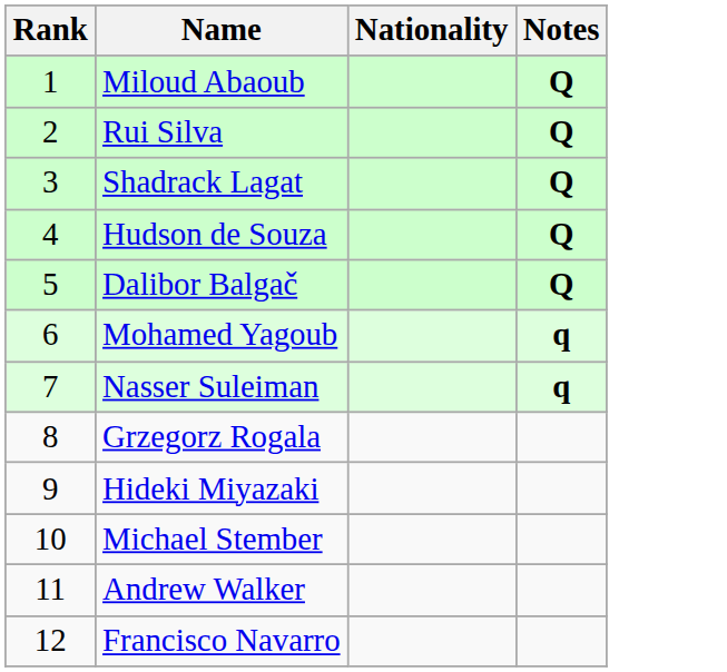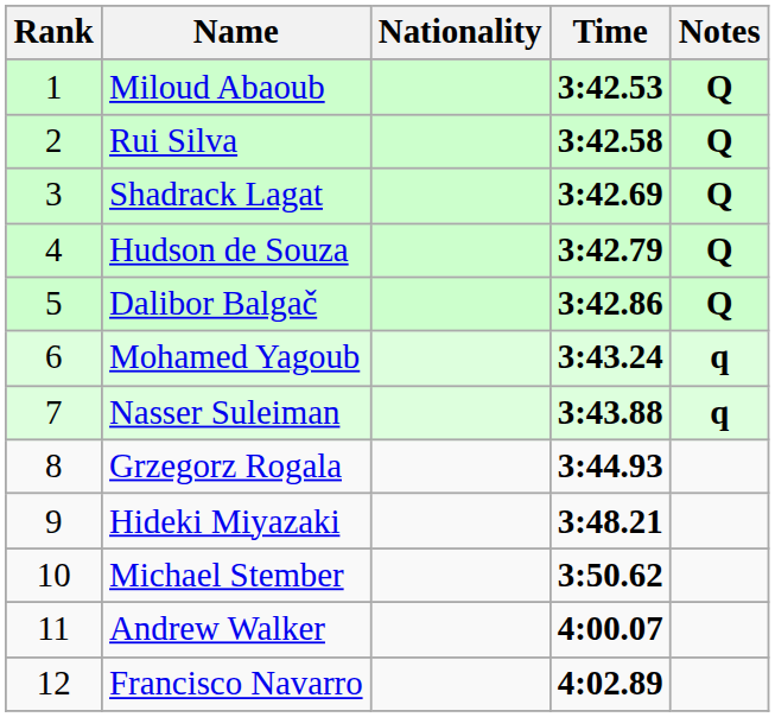+ column: Time | 3:42.53 | 3:42.58 | 3:42.69 | 3:42.79 | 3:42.86 | 3:43.24 | 3:43.88 | 3:44.93 | 3:48.21 | 3:50.62 | 4:00.07 | 4:02.89
